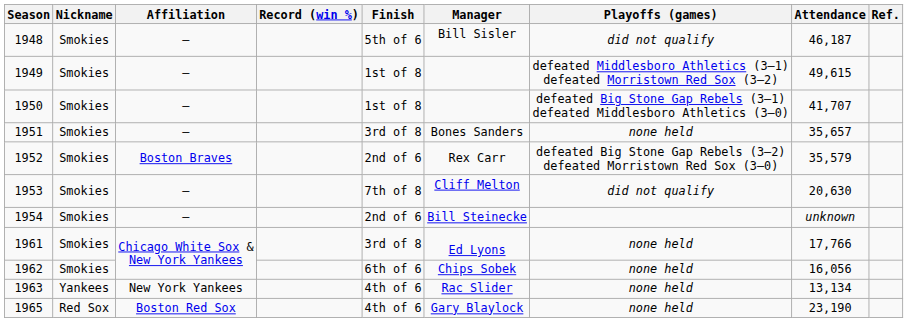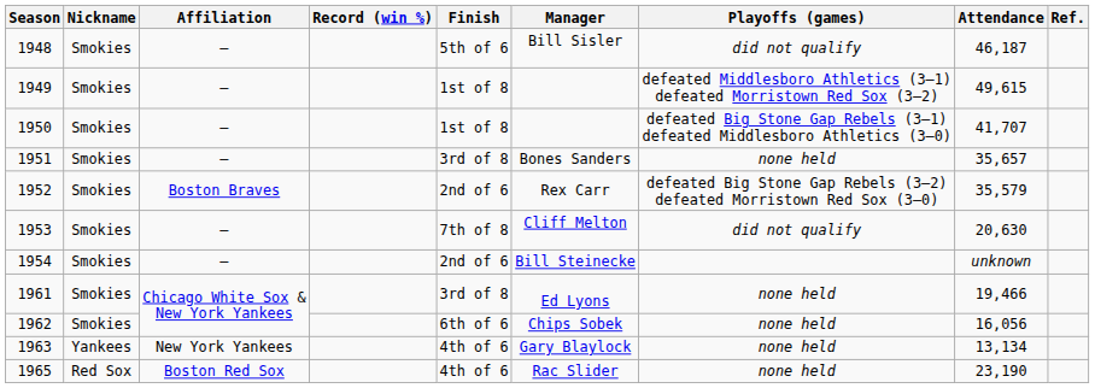1961 | Attendance: 17,766 -> 19,466
1963 | Manager: Rac Slider -> Gary Blaylock
1965 | Manager: Gary Blaylock -> Rac Slider
